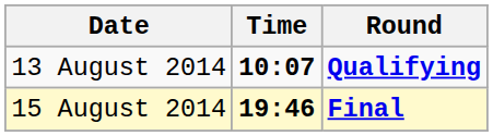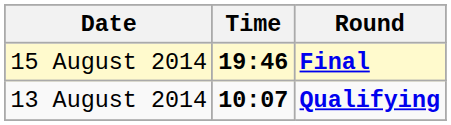rows swapped: 13 August 2014 <-> 15 August 2014
